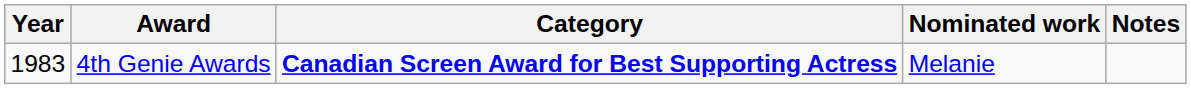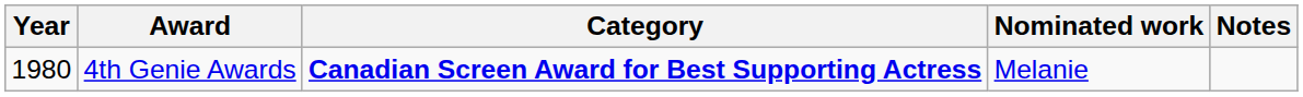4th Genie Awards | Year: 1983 -> 1980
